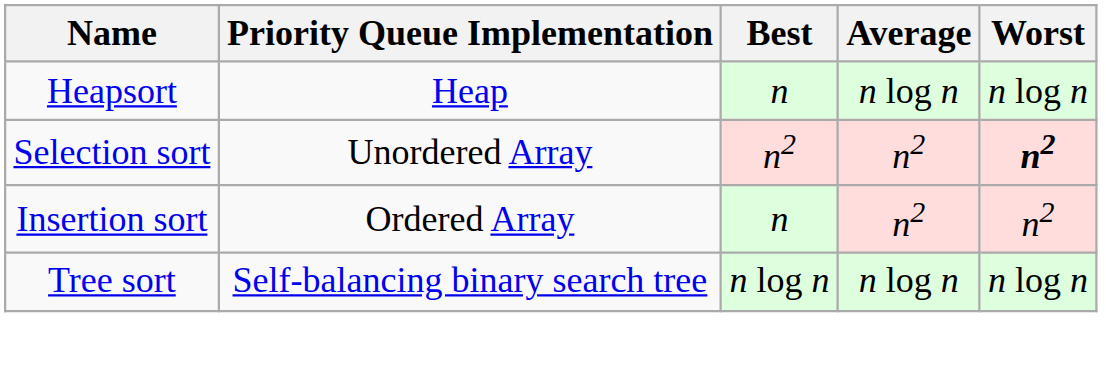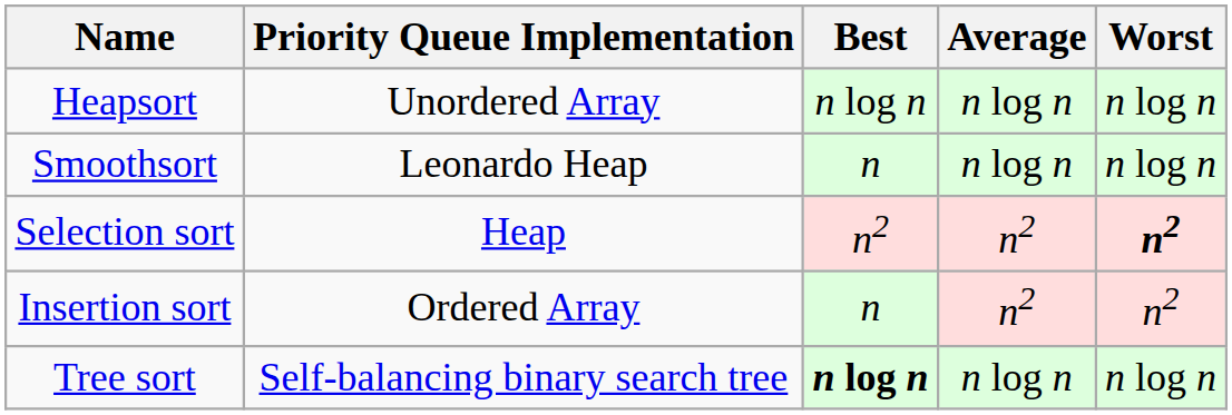Heapsort | Priority Queue Implementation: Heap -> Unordered Array
Heapsort | Best: n -> n log n
+ row: Smoothsort | Leonardo Heap | n | n log n | n log n
Selection sort | Priority Queue Implementation: Unordered Array -> Heap
Tree sort | Best: normal -> bold
